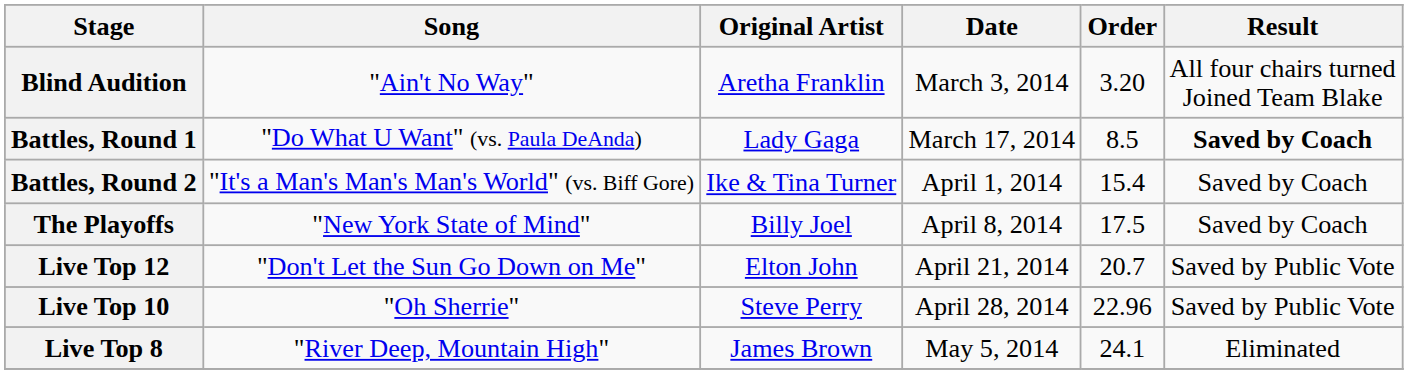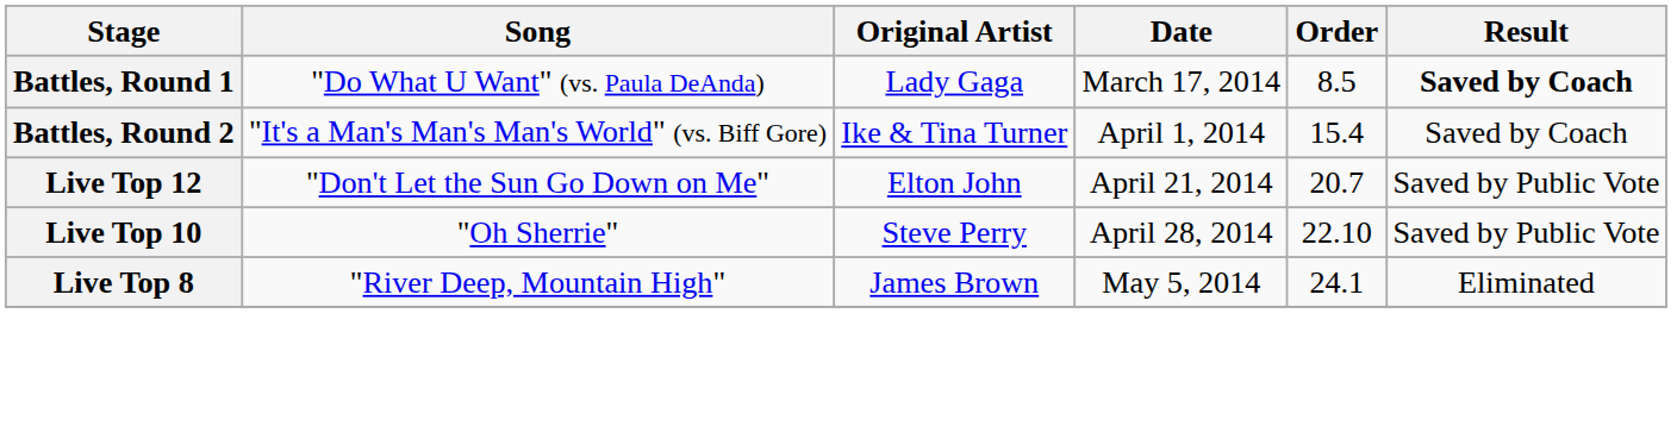- row: Blind Audition | "Ain't No Way" | Aretha Franklin | March 3, 2014 | 3.20 | All four chairs turned Joined Team Blake
- row: The Playoffs | "New York State of Mind" | Billy Joel | April 8, 2014 | 17.5 | Saved by Coach
Live Top 10 | Order: 22.96 -> 22.10
